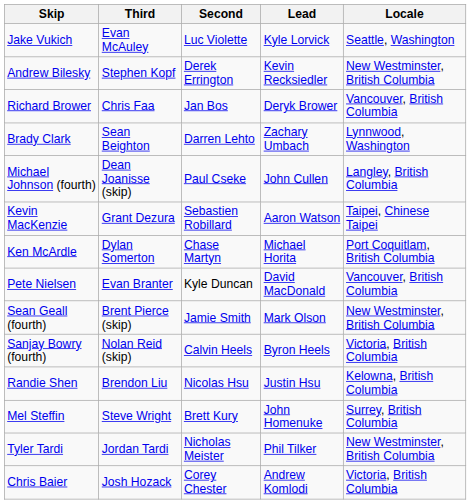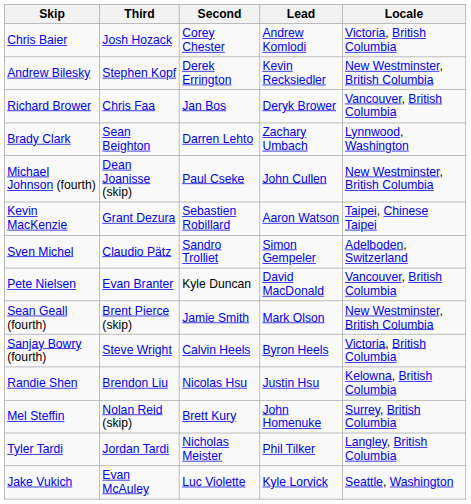rows swapped: Chris Baier <-> Jake Vukich
Michael Johnson (fourth) | Locale: Langley, British Columbia -> New Westminster, British Columbia
- row: Ken McArdle | Dylan Somerton | Chase Martyn | Michael Horita | Port Coquitlam, British Columbia
+ row: Sven Michel | Claudio Pätz | Sandro Trolliet | Simon Gempeler | Adelboden, Switzerland
Sanjay Bowry (fourth) | Third: Nolan Reid (skip) -> Steve Wright
Mel Steffin | Third: Steve Wright -> Nolan Reid (skip)
Tyler Tardi | Locale: New Westminster, British Columbia -> Langley, British Columbia
